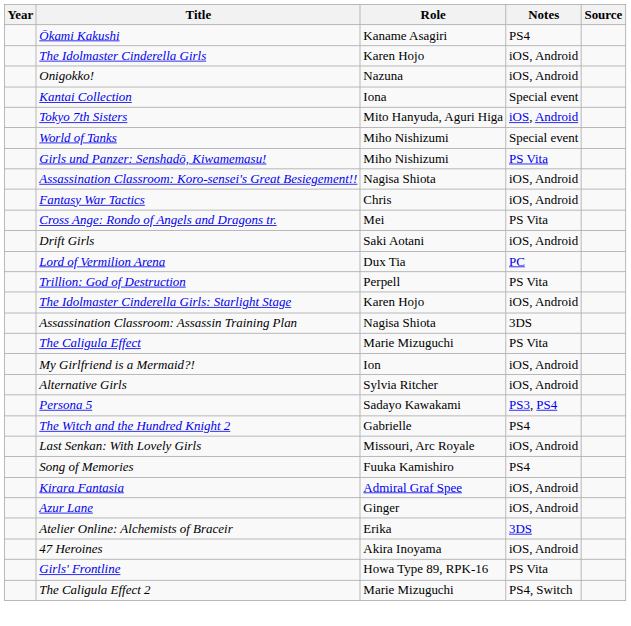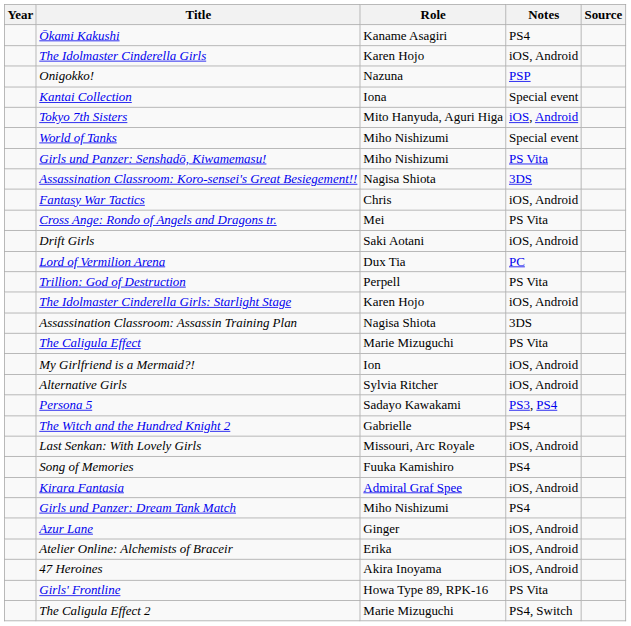Onigokko! | Notes: iOS, Android -> PSP
Assassination Classroom: Koro-sensei's Great Besiegement!! | Notes: iOS, Android -> 3DS
+ row: Girls und Panzer: Dream Tank Match | Miho Nishizumi | PS4
Atelier Online: Alchemists of Braceir | Notes: 3DS -> iOS, Android
